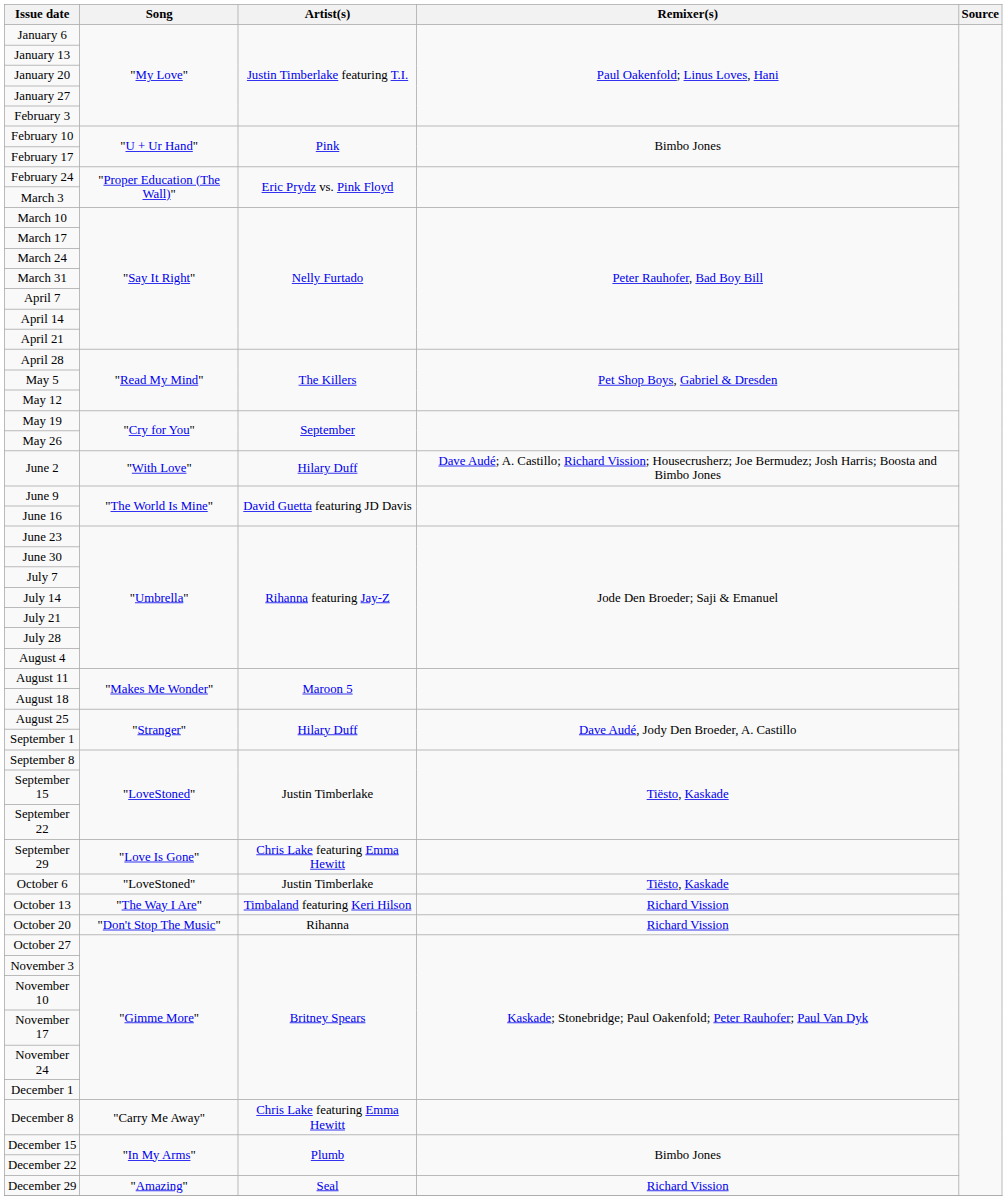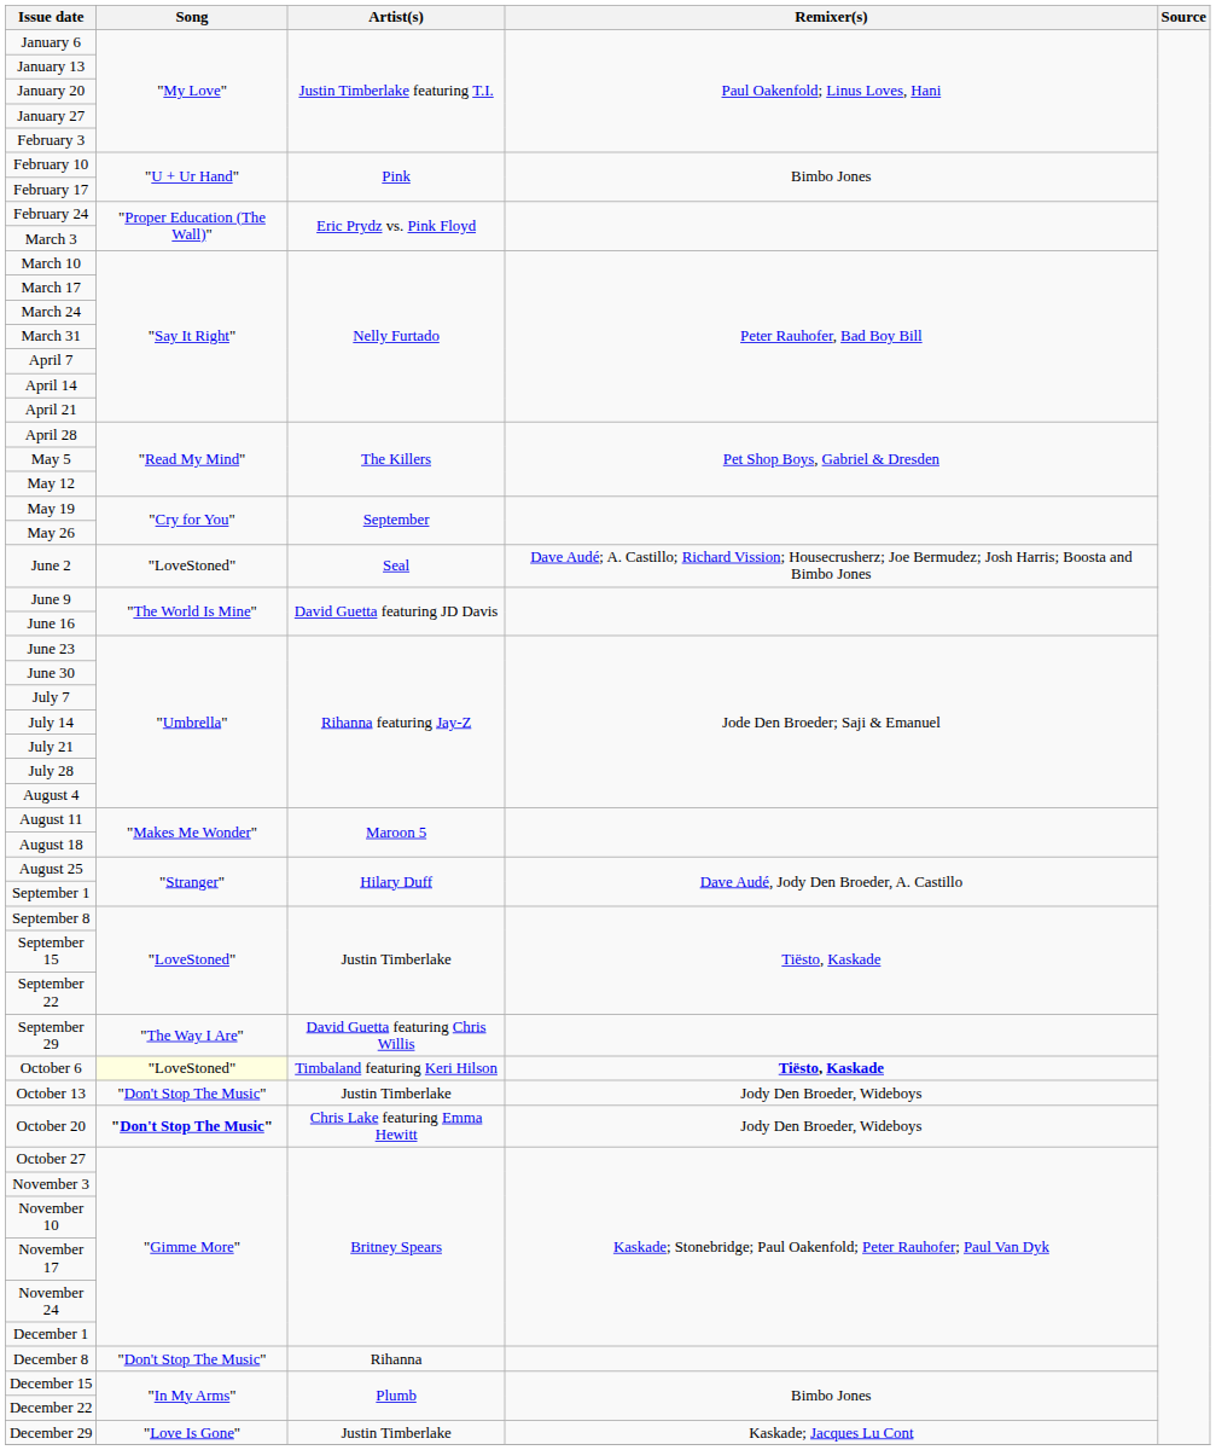June 2 | Song: "With Love" -> "LoveStoned"
June 2 | Artist(s): Hilary Duff -> Seal
September 29 | Song: "Love Is Gone" -> "The Way I Are"
September 29 | Artist(s): Chris Lake featuring Emma Hewitt -> David Guetta featuring Chris Willis
October 6 | Song: no background -> lightyellow background
October 6 | Artist(s): Justin Timberlake -> Timbaland featuring Keri Hilson
October 6 | Remixer(s): normal -> bold
October 13 | Song: "The Way I Are" -> "Don't Stop The Music"
October 13 | Artist(s): Timbaland featuring Keri Hilson -> Justin Timberlake
October 13 | Remixer(s): Richard Vission -> Jody Den Broeder, Wideboys
October 20 | Song: normal -> bold
October 20 | Artist(s): Rihanna -> Chris Lake featuring Emma Hewitt
October 20 | Remixer(s): Richard Vission -> Jody Den Broeder, Wideboys
December 8 | Song: "Carry Me Away" -> "Don't Stop The Music"
December 8 | Artist(s): Chris Lake featuring Emma Hewitt -> Rihanna
December 29 | Song: "Amazing" -> "Love Is Gone"
December 29 | Artist(s): Seal -> Justin Timberlake
December 29 | Remixer(s): Richard Vission -> Kaskade; Jacques Lu Cont
